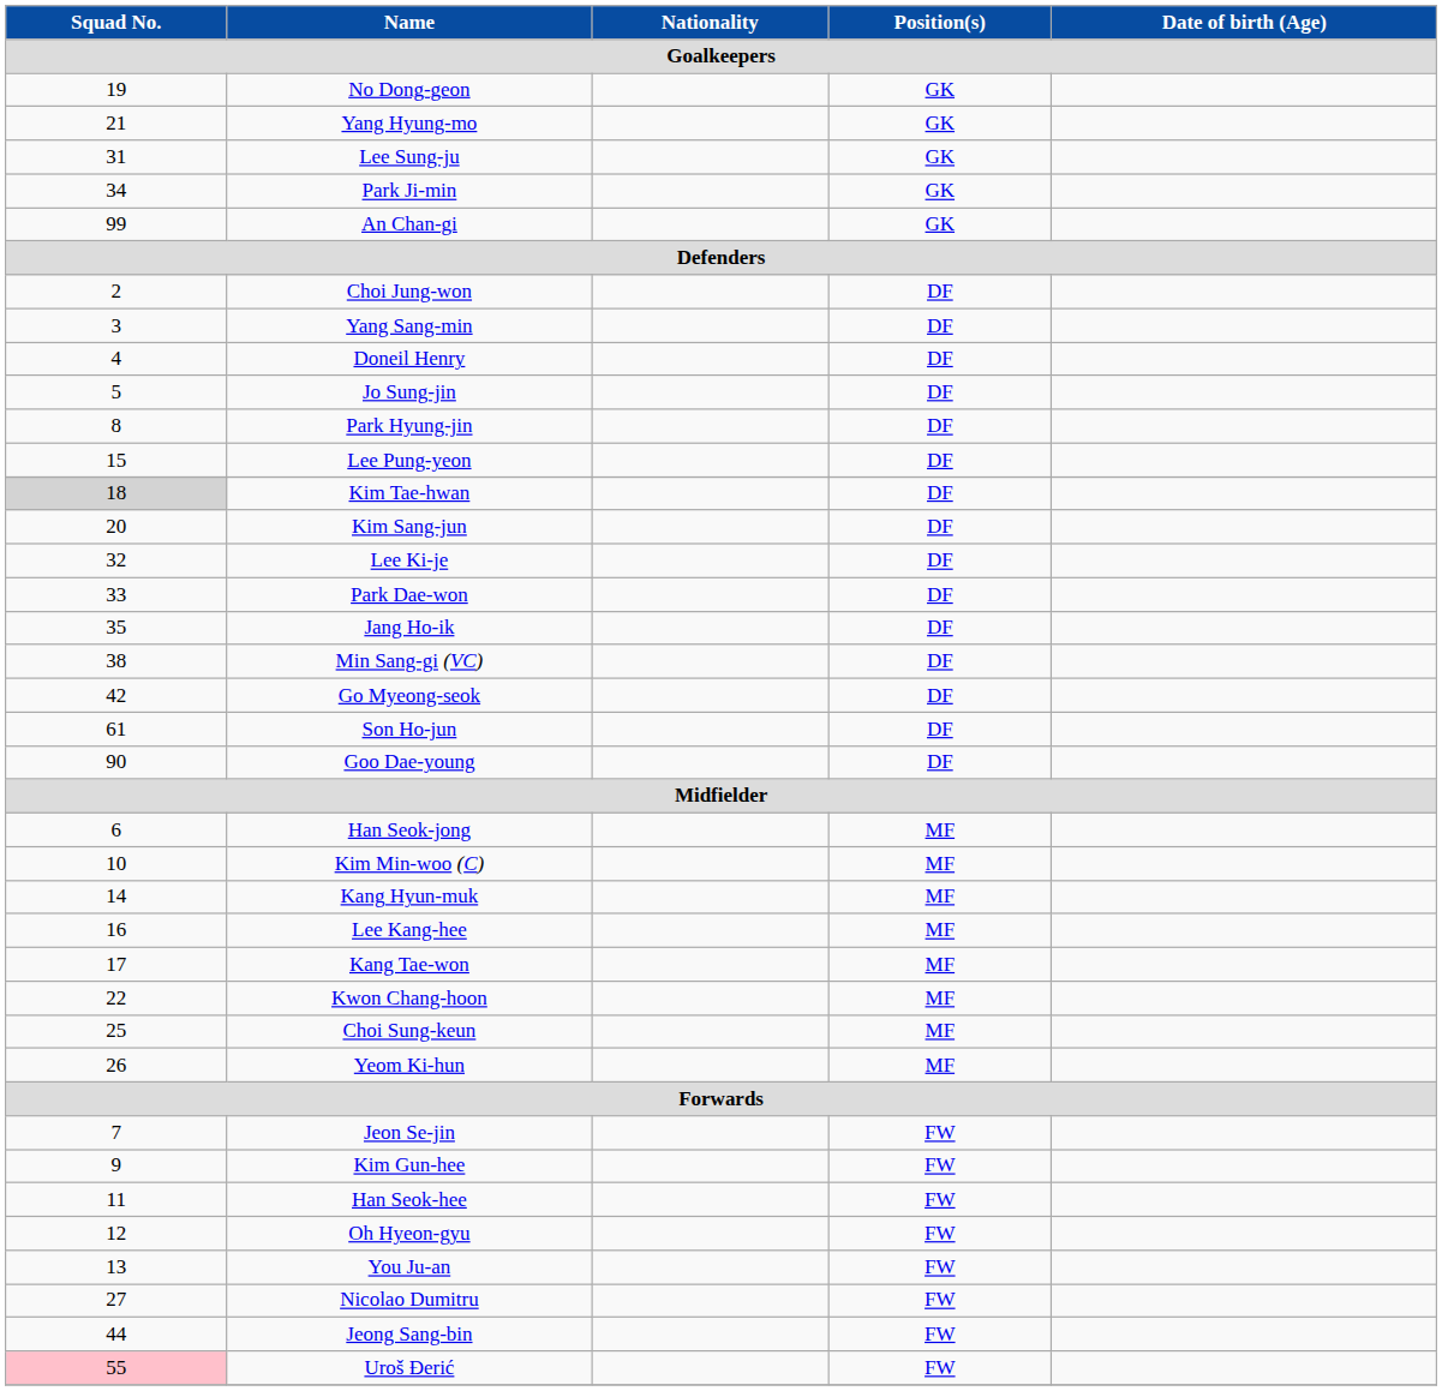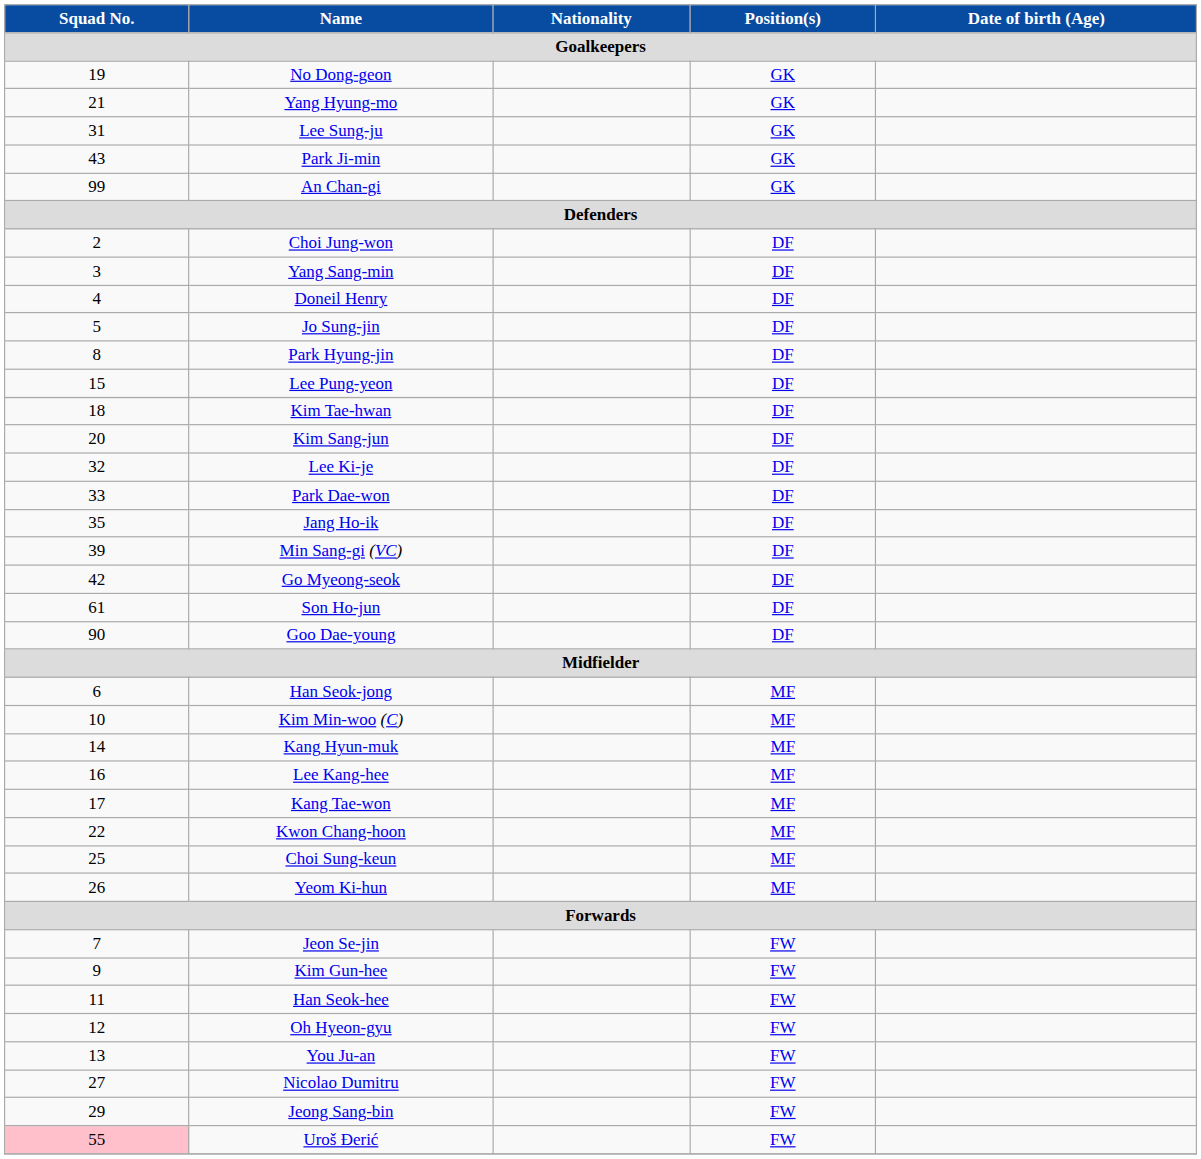Park Ji-min | Squad No. / Goalkeepers: 34 -> 43
Kim Tae-hwan | Squad No. / Goalkeepers: lightgrey background -> no background
Min Sang-gi (VC) | Squad No. / Goalkeepers: 38 -> 39
Jeong Sang-bin | Squad No. / Goalkeepers: 44 -> 29
